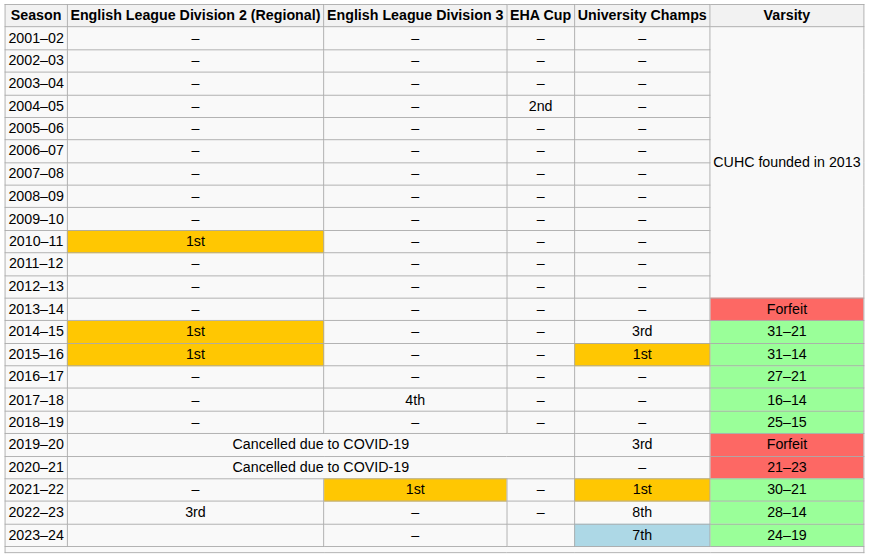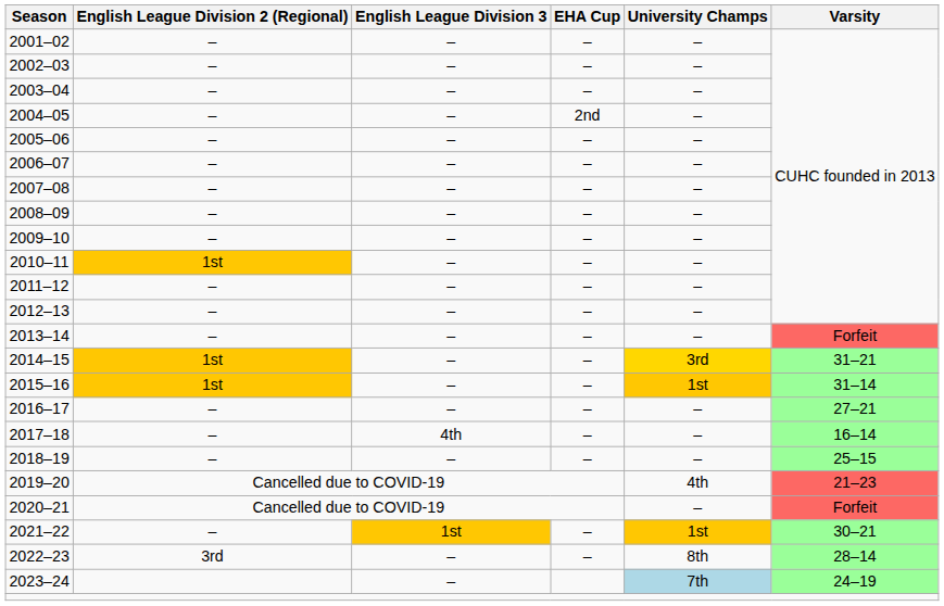2014–15 | University Champs: no background -> gold background
2019–20 | University Champs: 3rd -> 4th
2019–20 | Varsity: Forfeit -> 21–23
2020–21 | Varsity: 21–23 -> Forfeit
